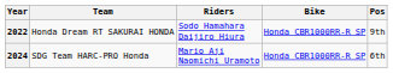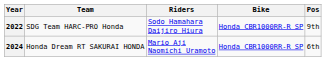2022 | Team: Honda Dream RT SAKURAI HONDA -> SDG Team HARC-PRO Honda
2024 | Team: SDG Team HARC-PRO Honda -> Honda Dream RT SAKURAI HONDA
